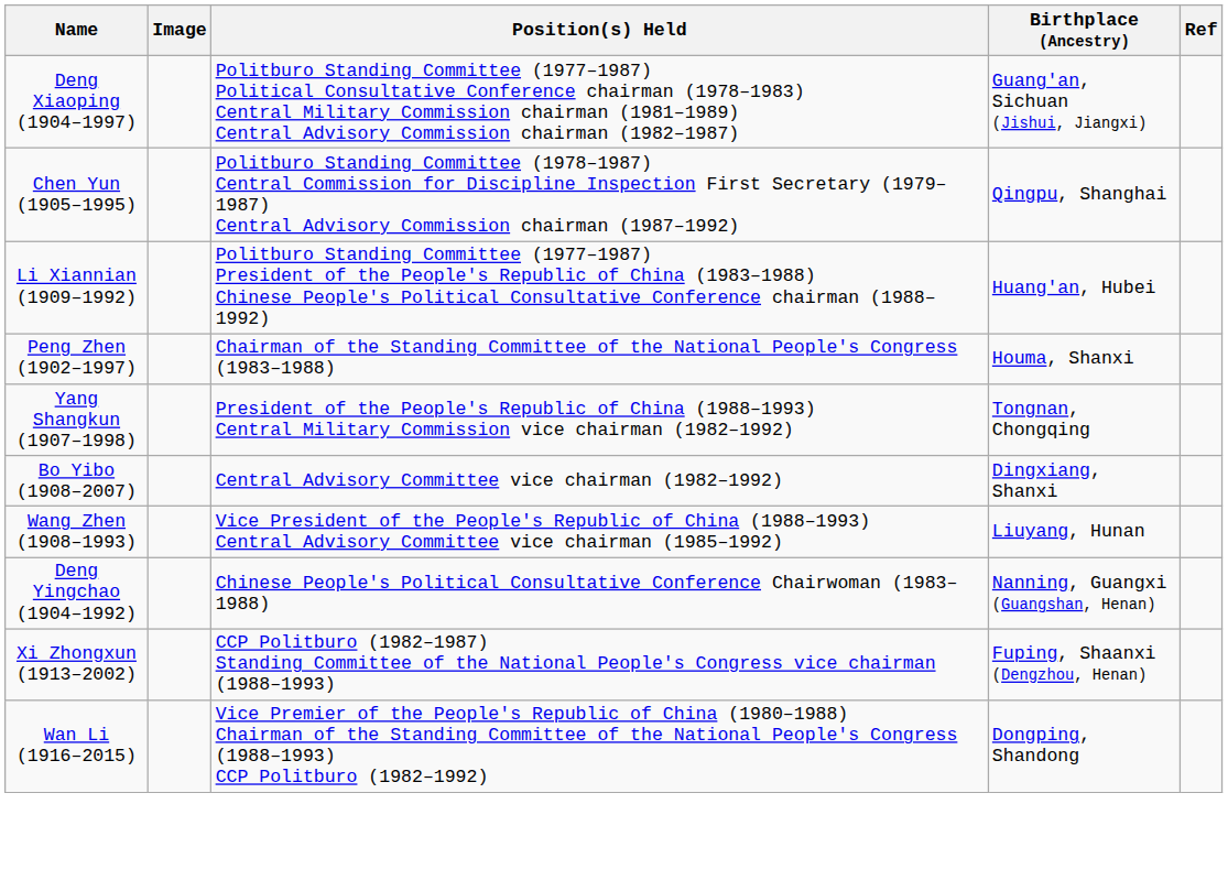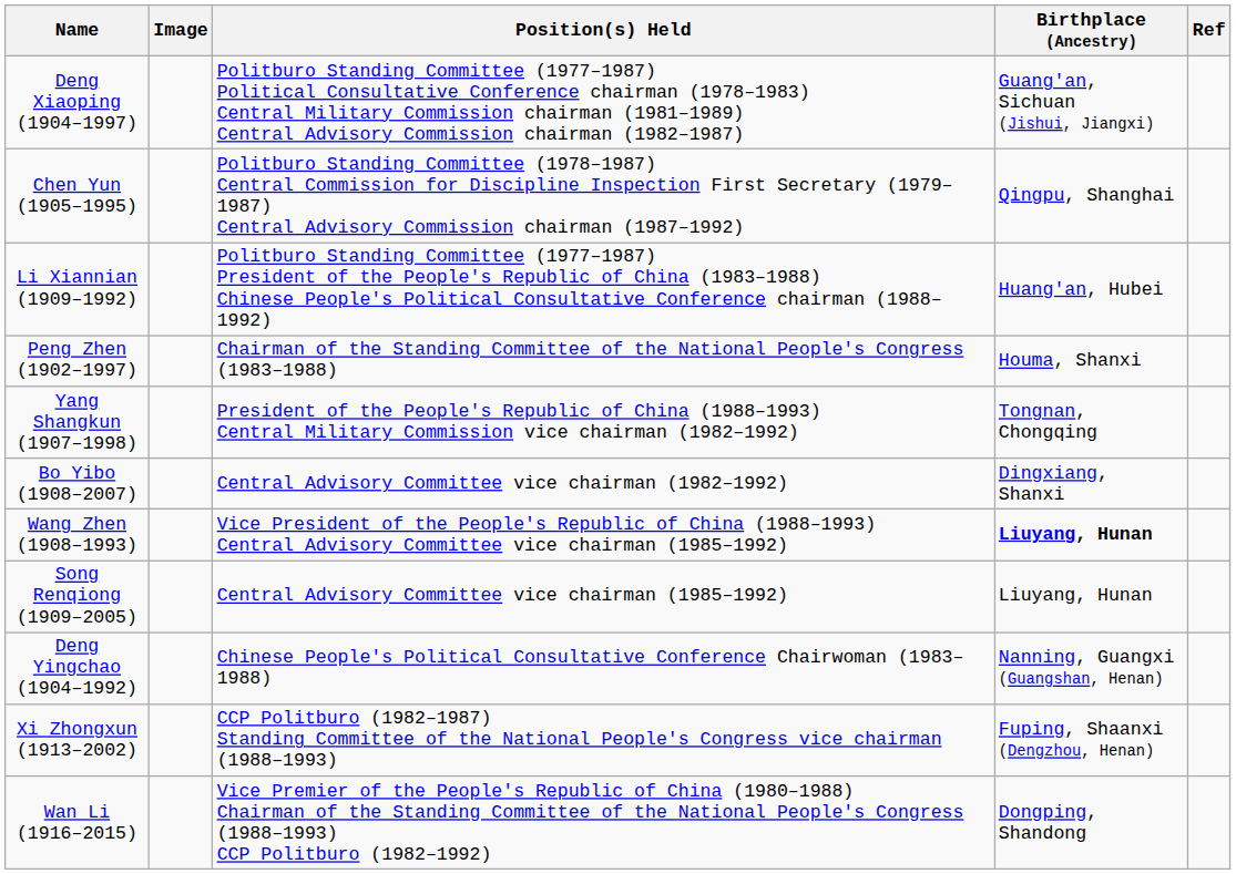Wang Zhen (1908–1993) | Birthplace (Ancestry): normal -> bold
+ row: Song Renqiong (1909–2005) | Central Advisory Committee vice chairman (1985–1992) | Liuyang, Hunan
